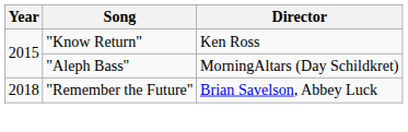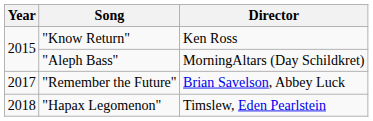"Remember the Future" | Year: 2018 -> 2017
+ row: 2018 | "Hapax Legomenon" | Timslew, Eden Pearlstein
